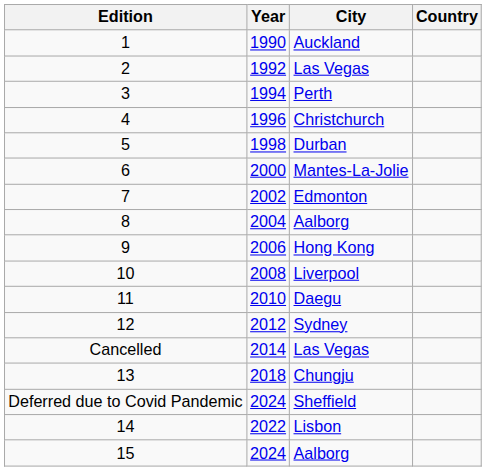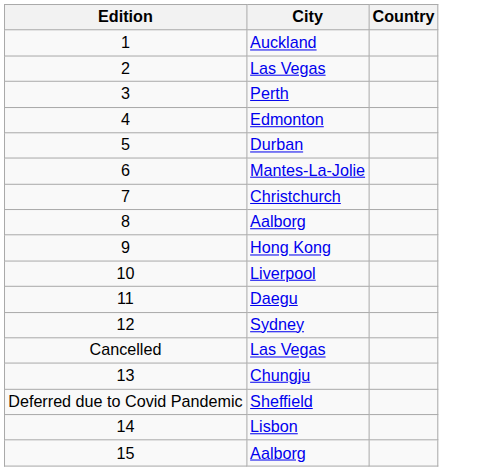- column: Year | 1990 | 1992 | 1994 | 1996 | 1998 | 2000 | 2002 | 2004 | 2006 | 2008 | 2010 | 2012 | 2014 | 2018 | 2024 | 2022 | 2024
4 | City: Christchurch -> Edmonton
7 | City: Edmonton -> Christchurch
